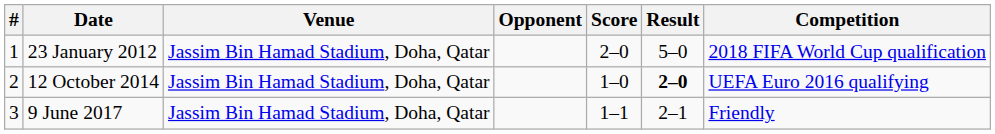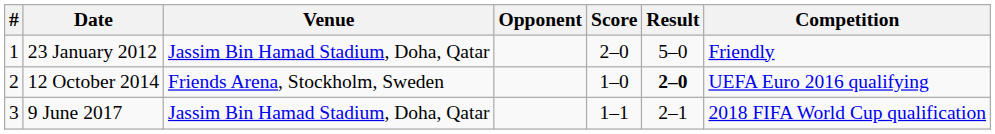23 January 2012 | Competition: 2018 FIFA World Cup qualification -> Friendly
12 October 2014 | Venue: Jassim Bin Hamad Stadium, Doha, Qatar -> Friends Arena, Stockholm, Sweden
9 June 2017 | Competition: Friendly -> 2018 FIFA World Cup qualification
